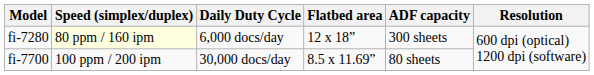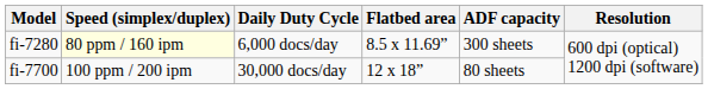fi-7280 | Flatbed area: 12 x 18” -> 8.5 x 11.69”
fi-7700 | Flatbed area: 8.5 x 11.69” -> 12 x 18”
